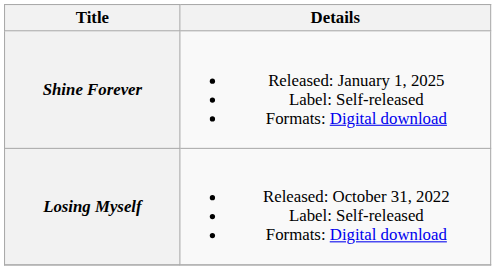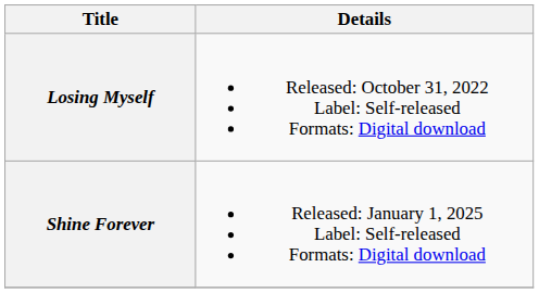rows swapped: Losing Myself <-> Shine Forever
